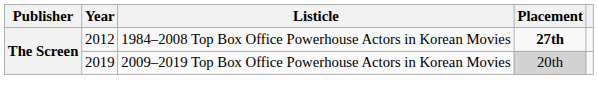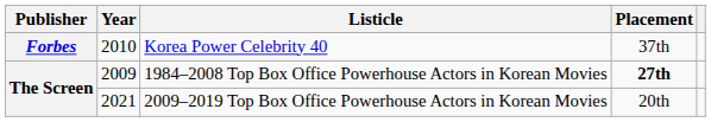+ row: Forbes | 2010 | Korea Power Celebrity 40 | 37th
1984–2008 Top Box Office Powerhouse Actors in Korean Movies | Year: 2012 -> 2009
2009–2019 Top Box Office Powerhouse Actors in Korean Movies | Year: 2019 -> 2021
2009–2019 Top Box Office Powerhouse Actors in Korean Movies | Placement: lightgrey background -> no background
